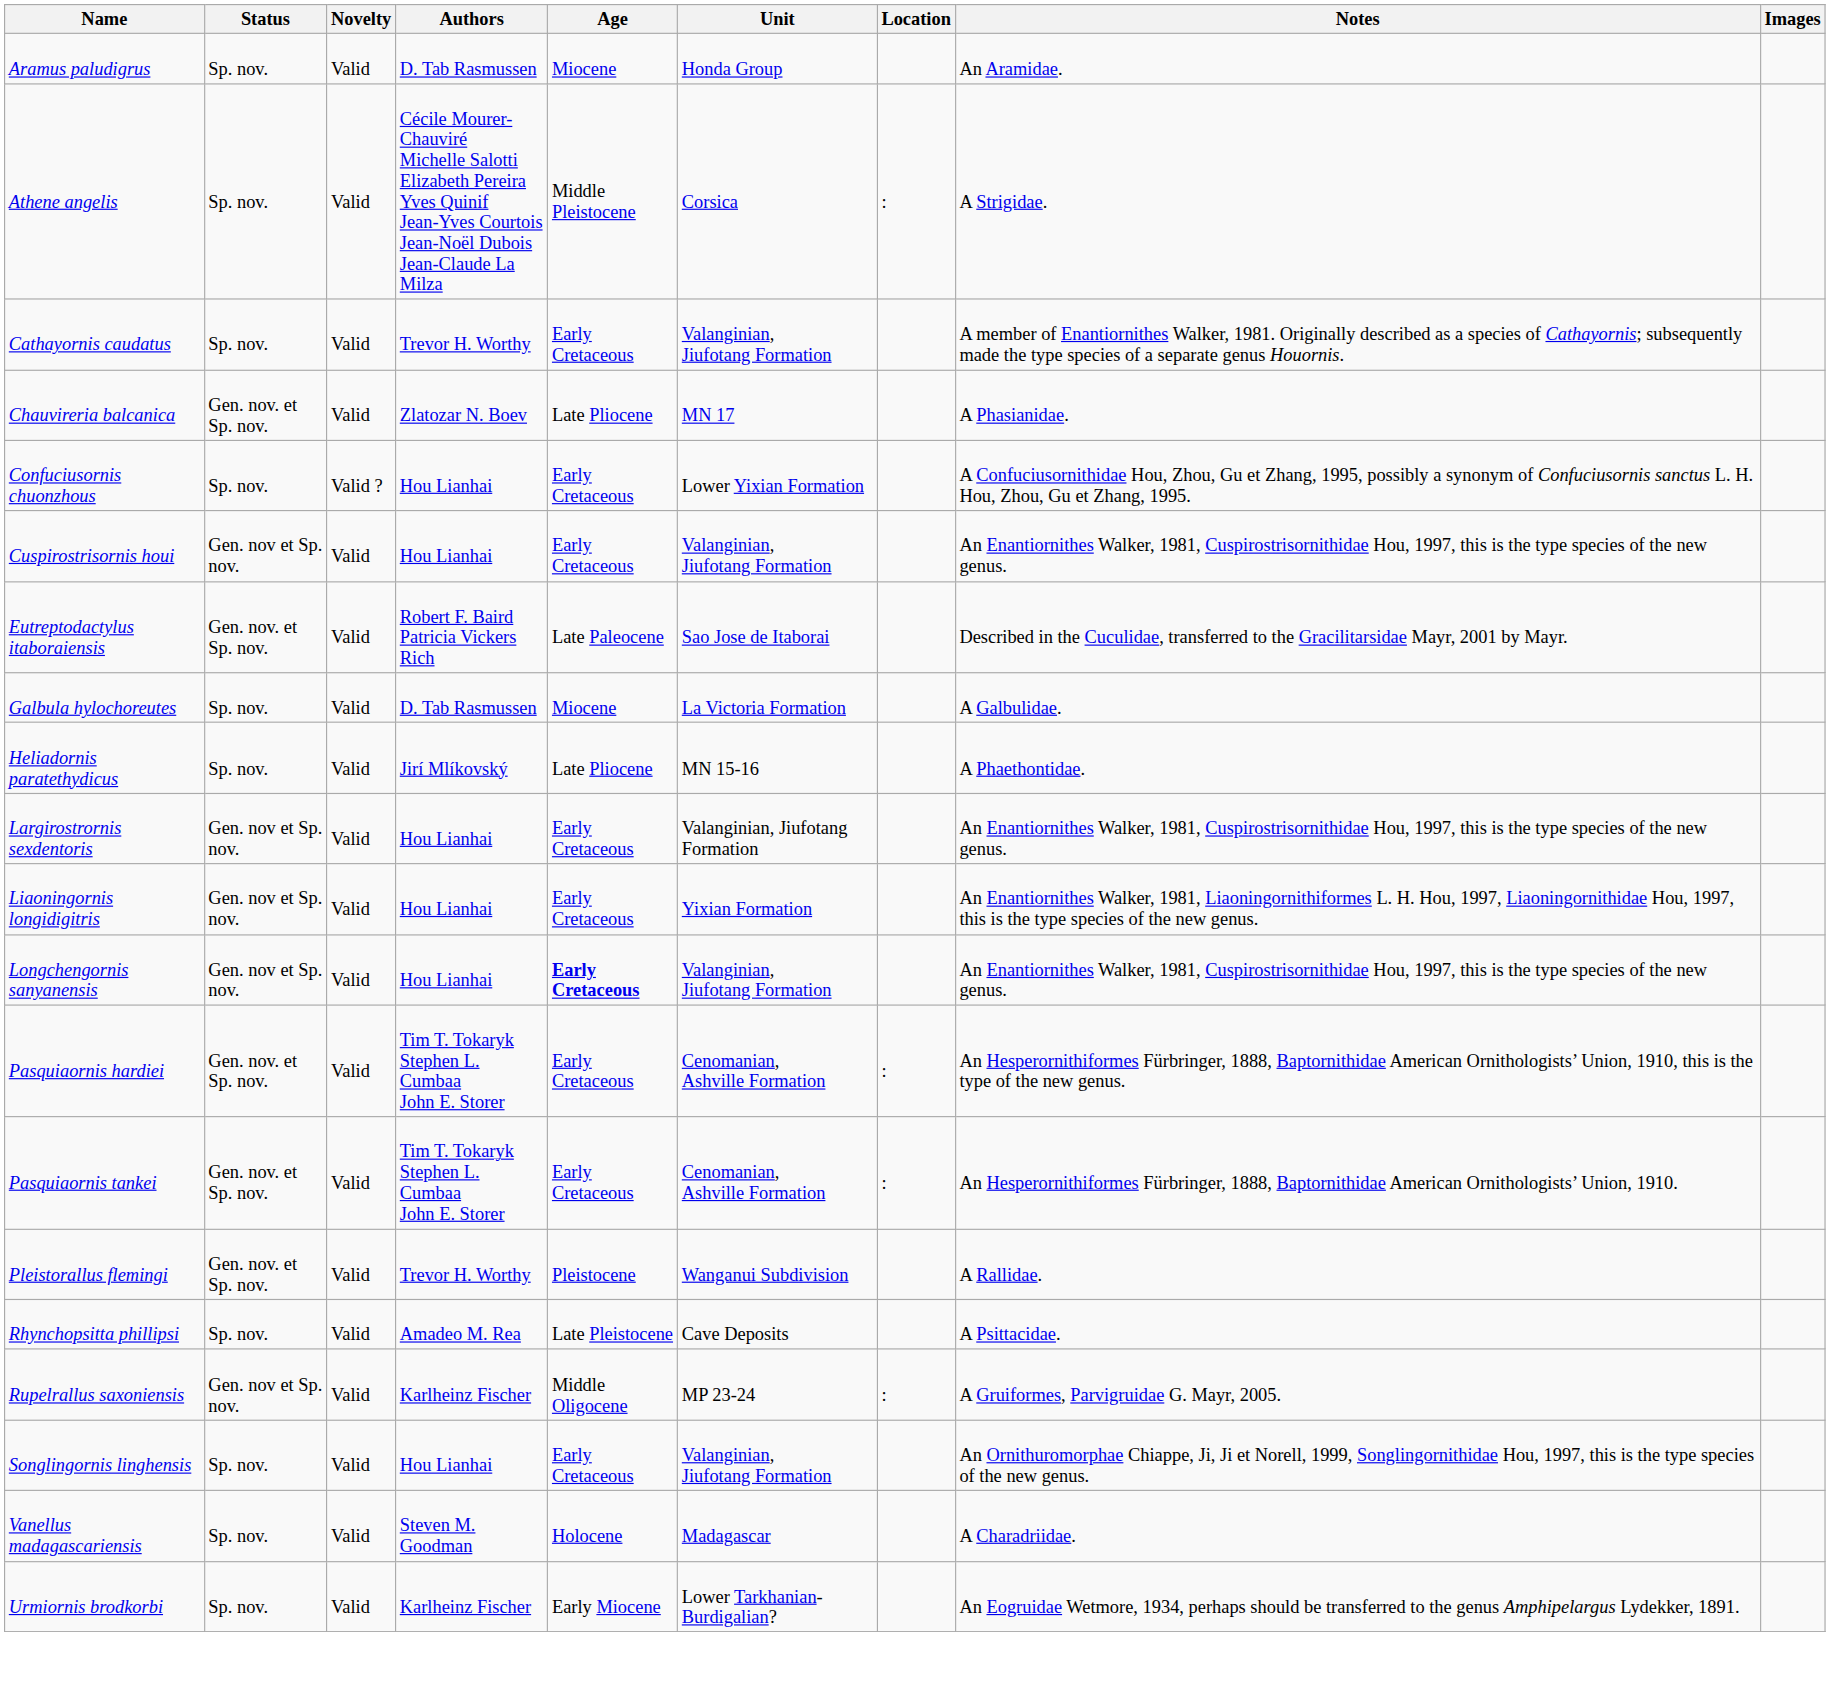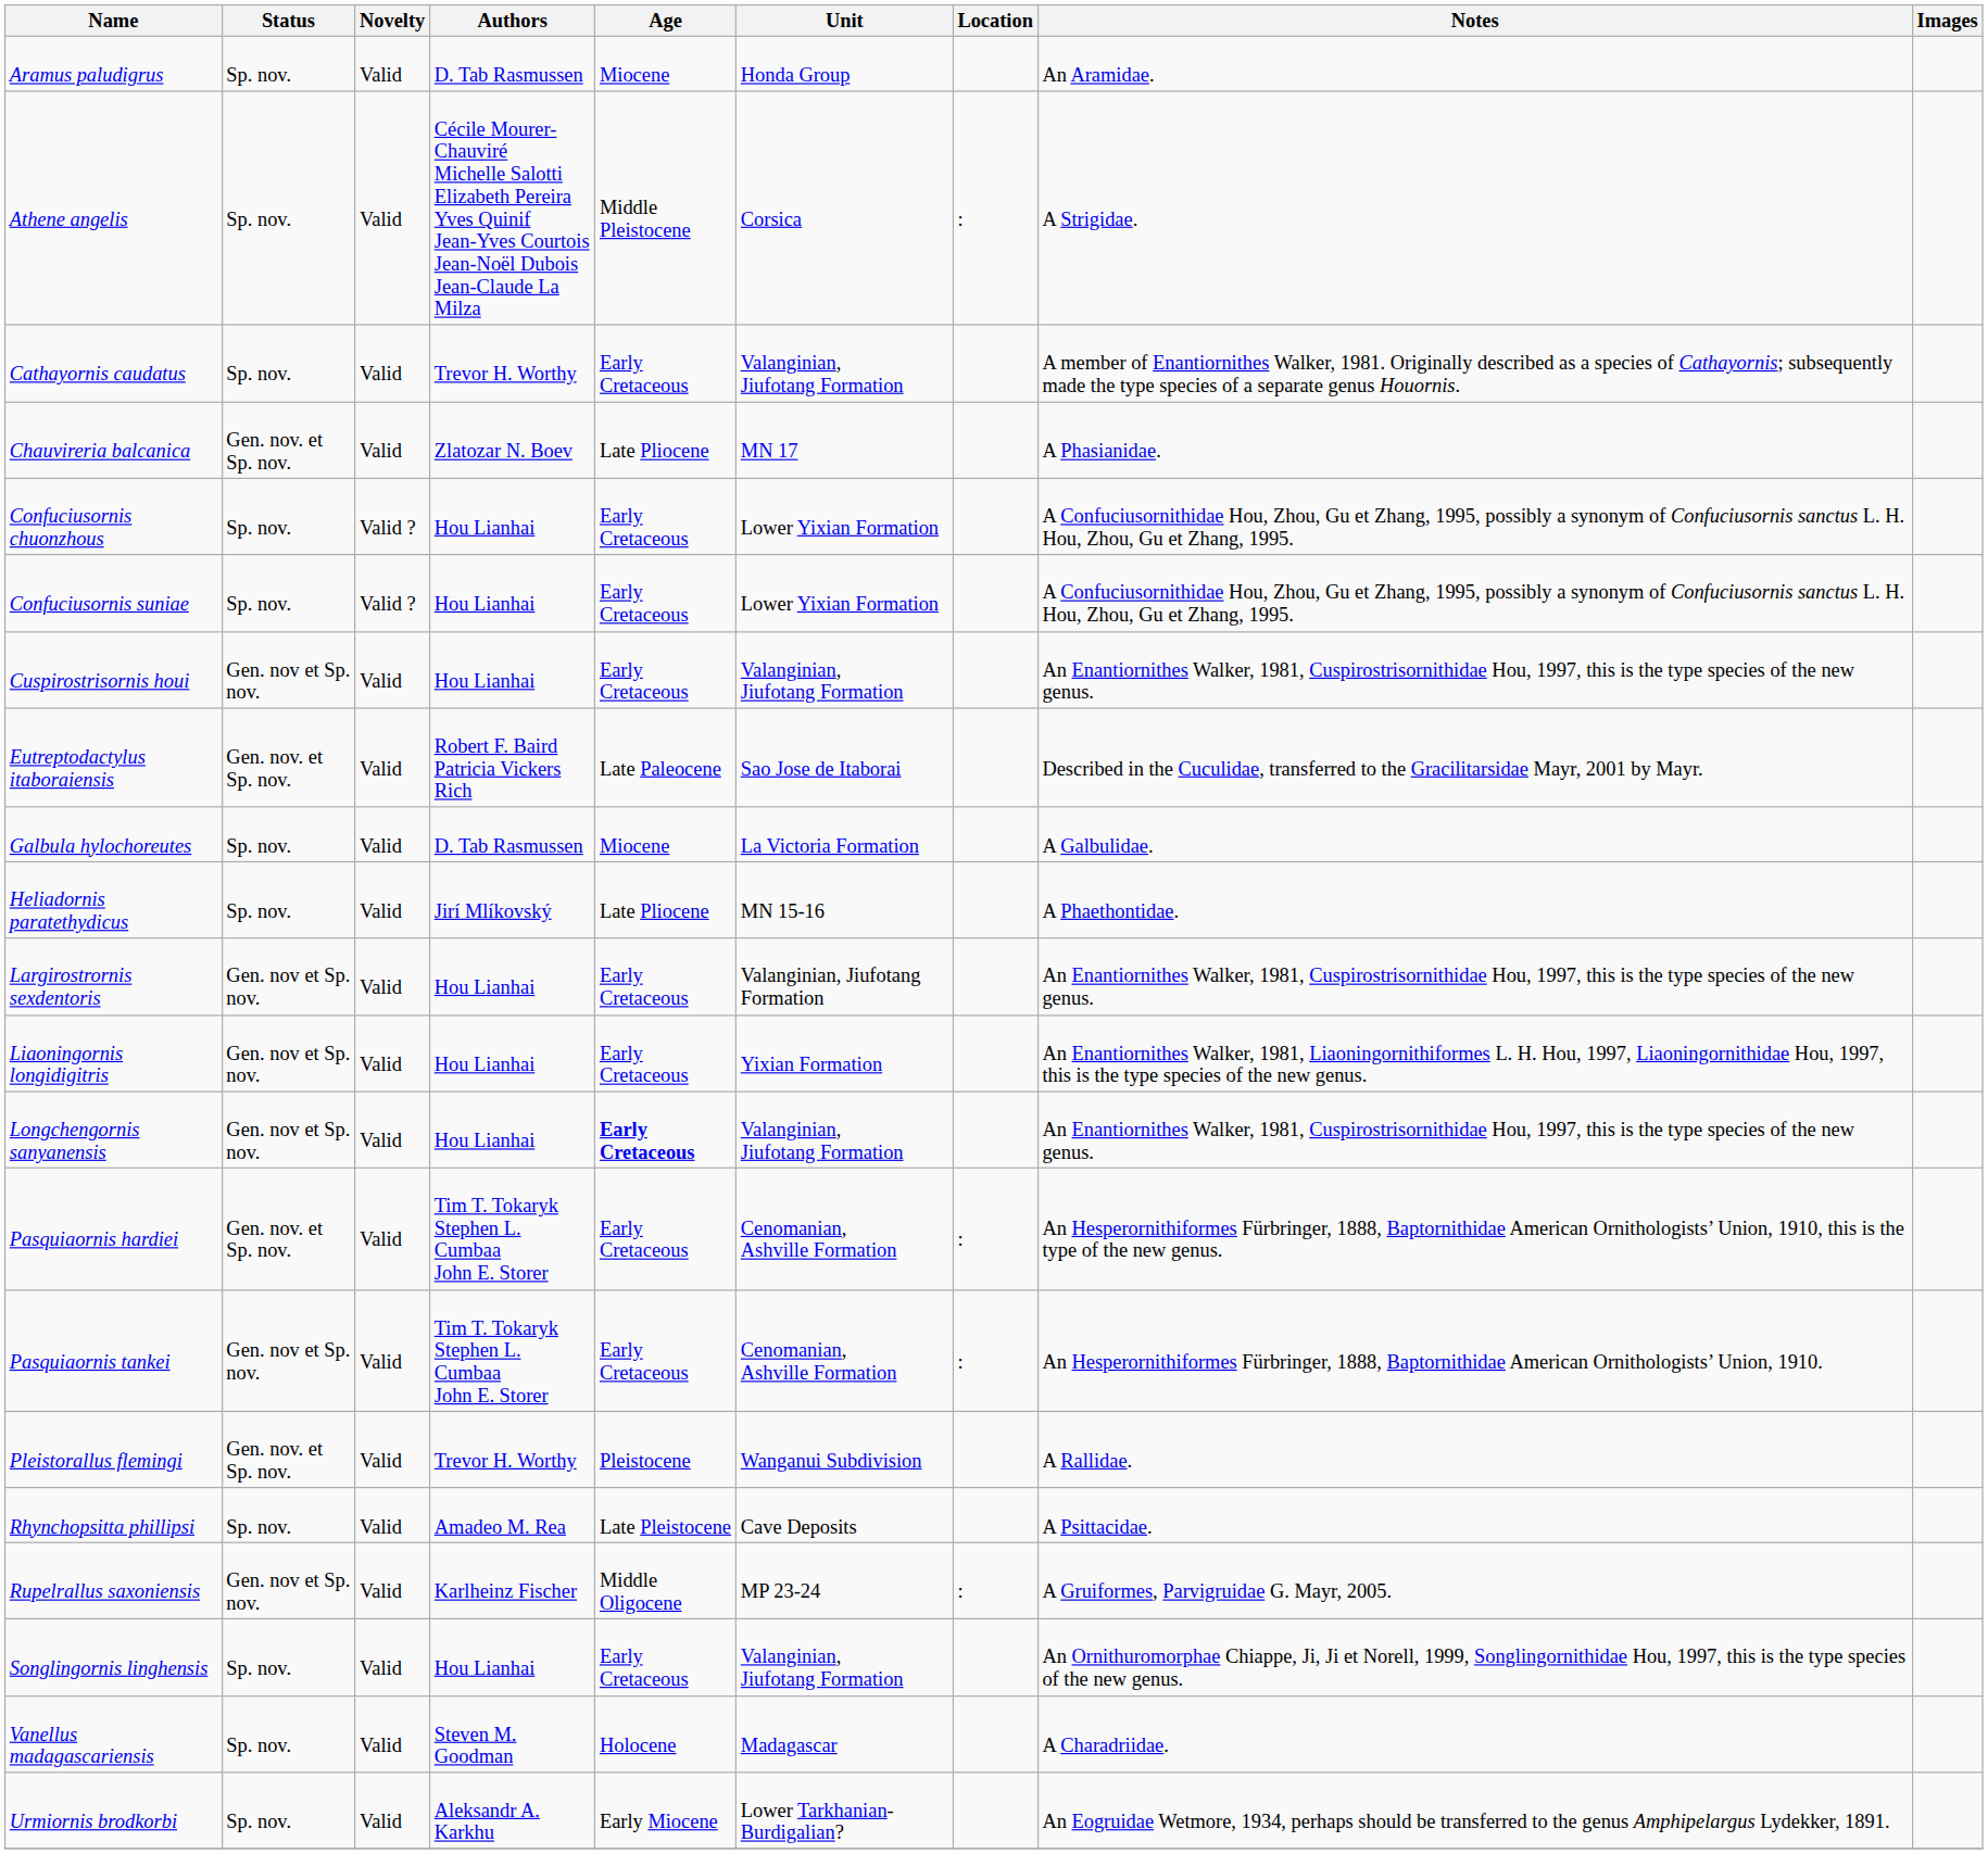+ row: Confuciusornis suniae | Sp. nov. | Valid ? | Hou Lianhai | Early Cretaceous | Lower Yixian Formation | A Confuciusornithidae Hou, Zhou, Gu et Zhang, 1995, possibly a synonym of Confuciusornis sanctus L. H. Hou, Zhou, Gu et Zhang, 1995.
Pasquiaornis tankei | Status: Gen. nov. et Sp. nov. -> Gen. nov et Sp. nov.
Urmiornis brodkorbi | Authors: Karlheinz Fischer -> Aleksandr A. Karkhu
